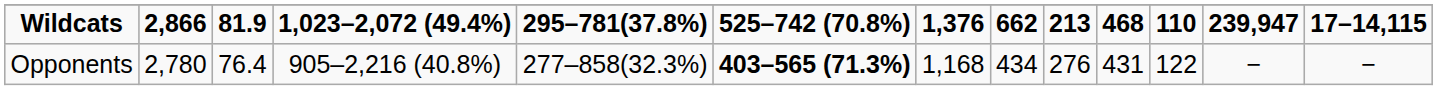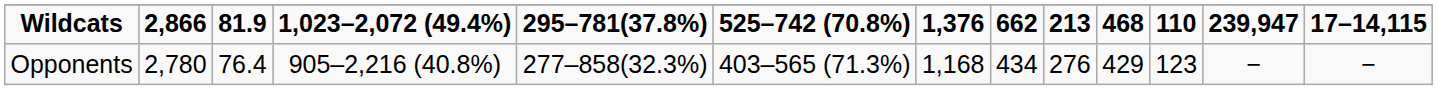Opponents | 525–742 (70.8%): bold -> normal
Opponents | 468: 431 -> 429
Opponents | 110: 122 -> 123
